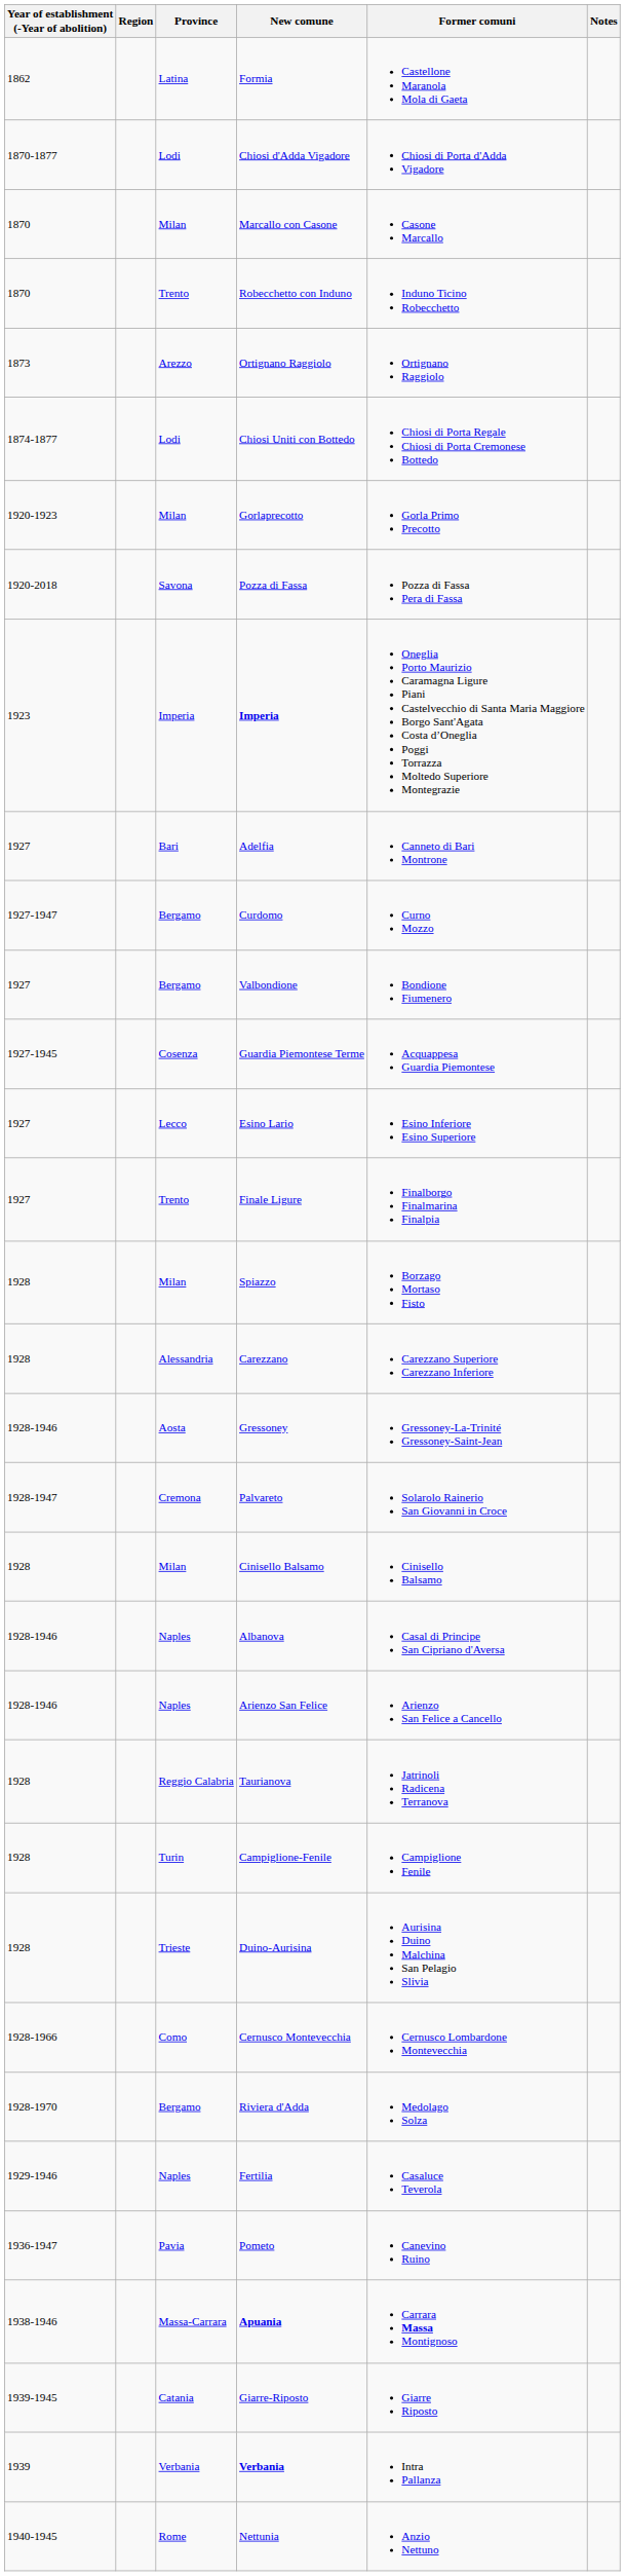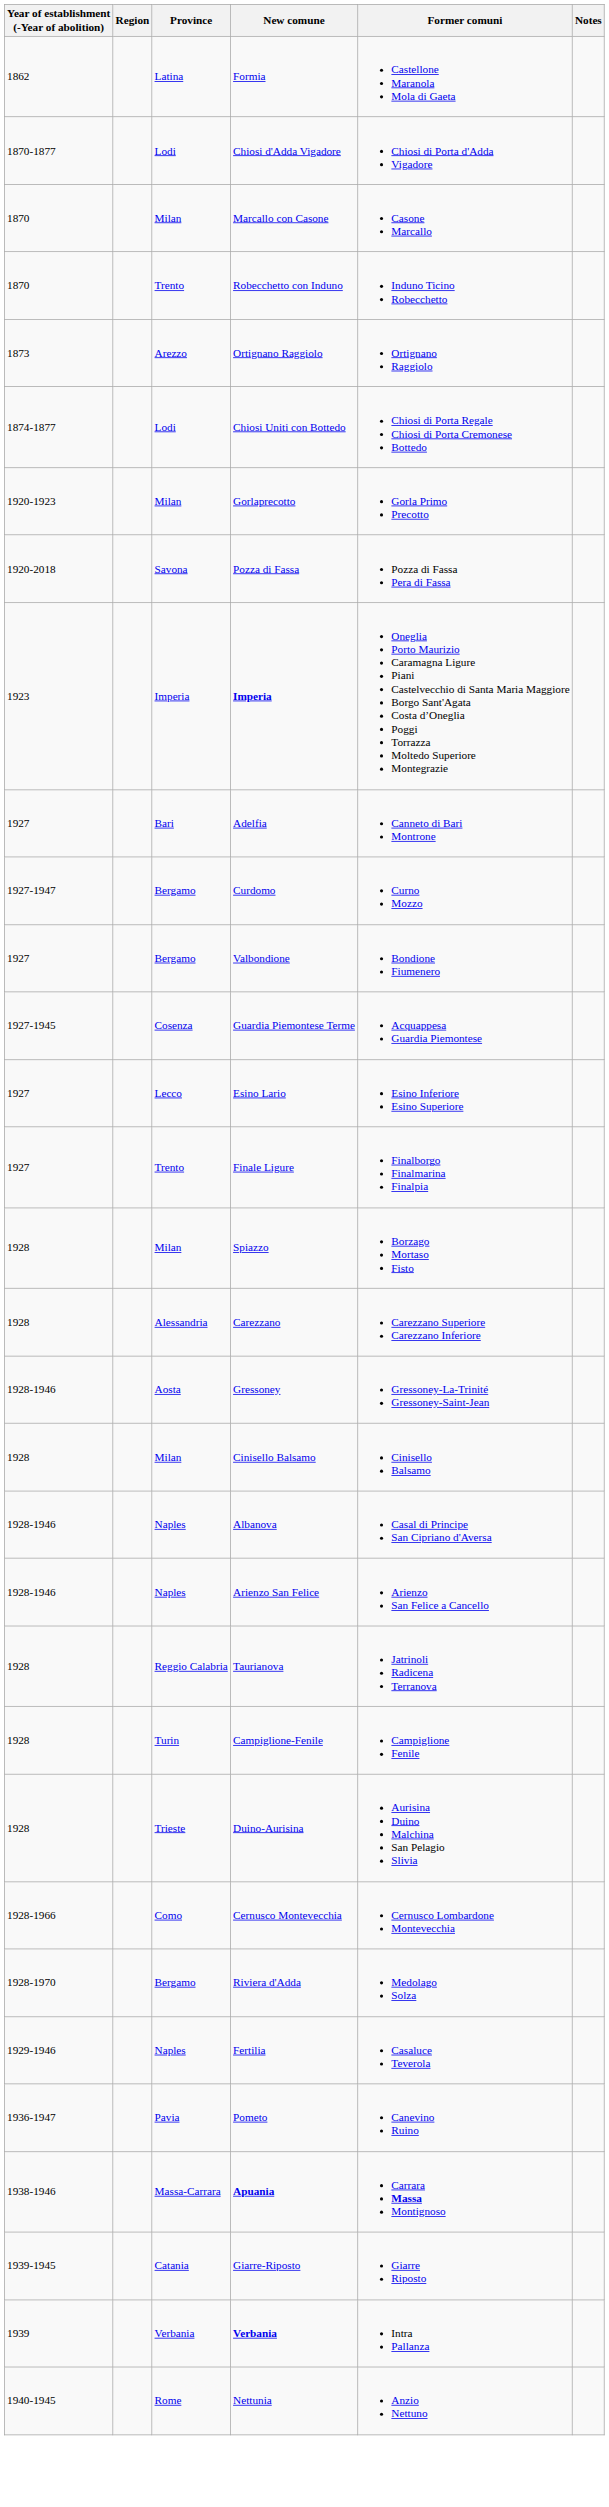- row: 1928-1947 | Cremona | Palvareto | Solarolo Rainerio San Giovanni in Croce
